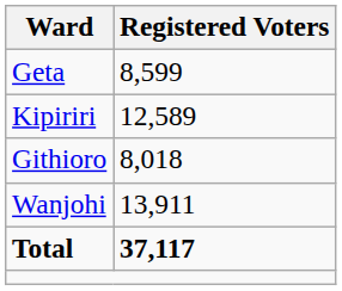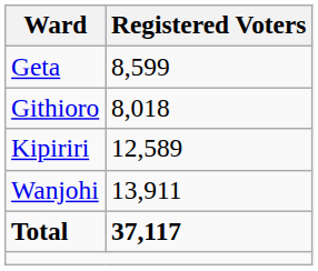rows swapped: Kipiriri <-> Githioro
